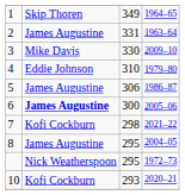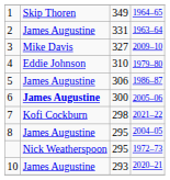3 | column 3: 330 -> 327
10 | column 2: Kofi Cockburn -> James Augustine
